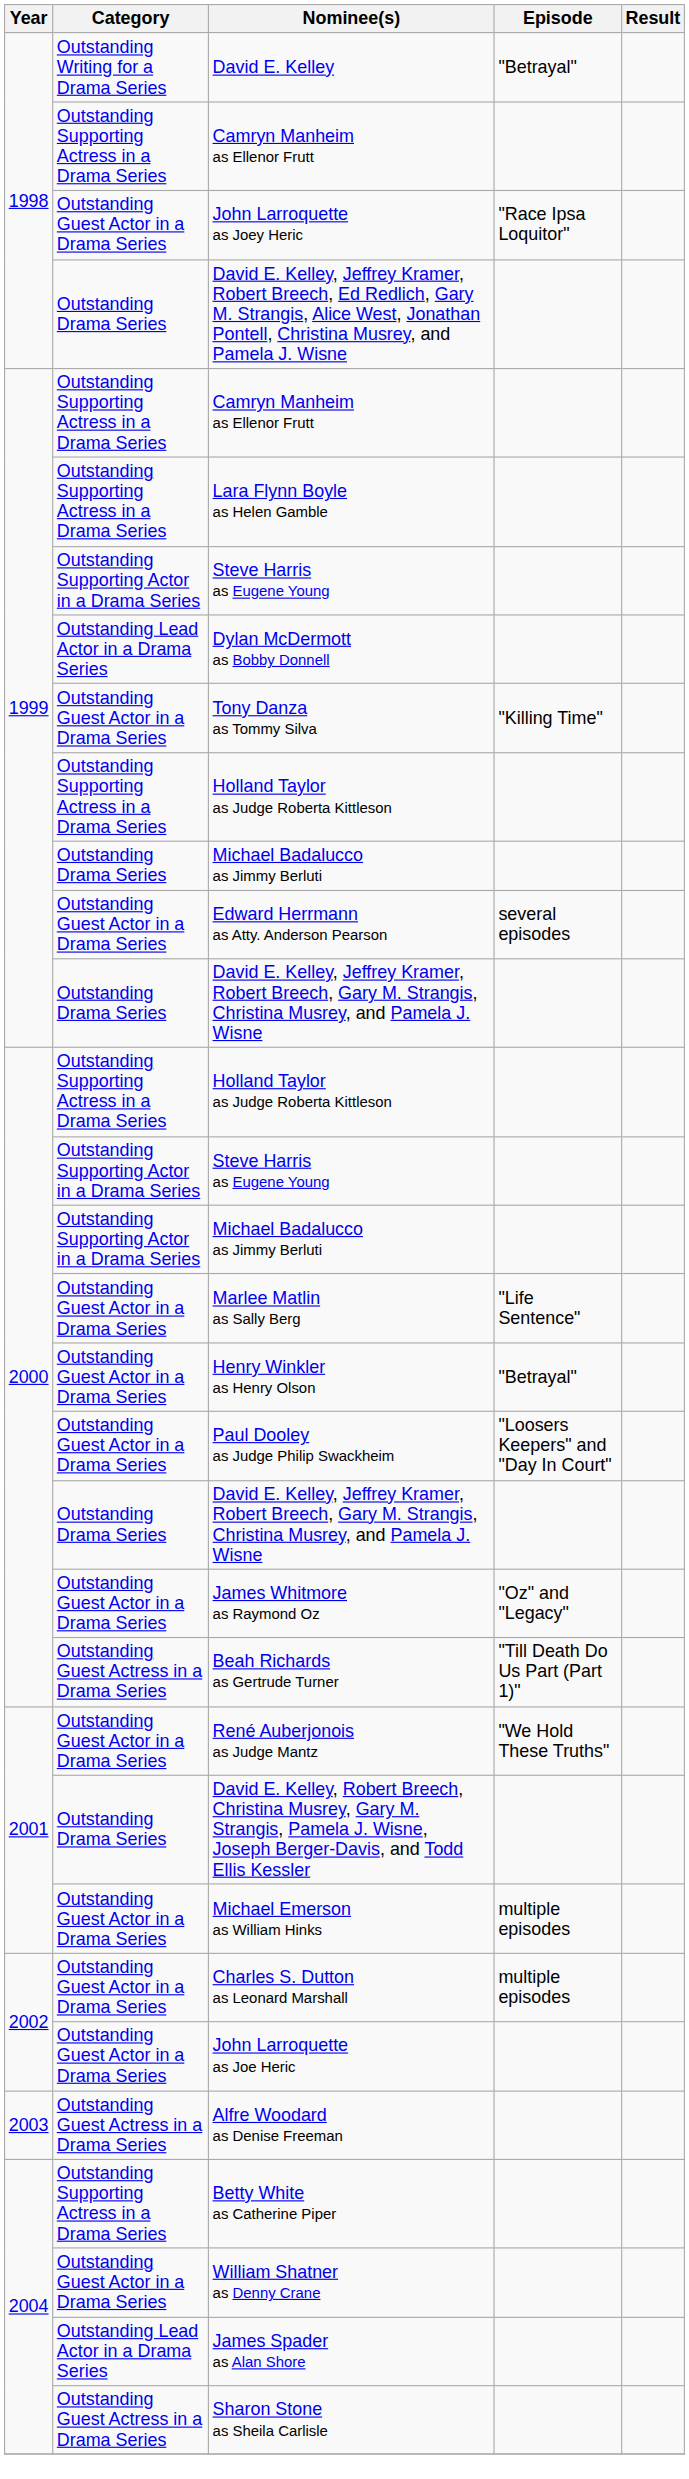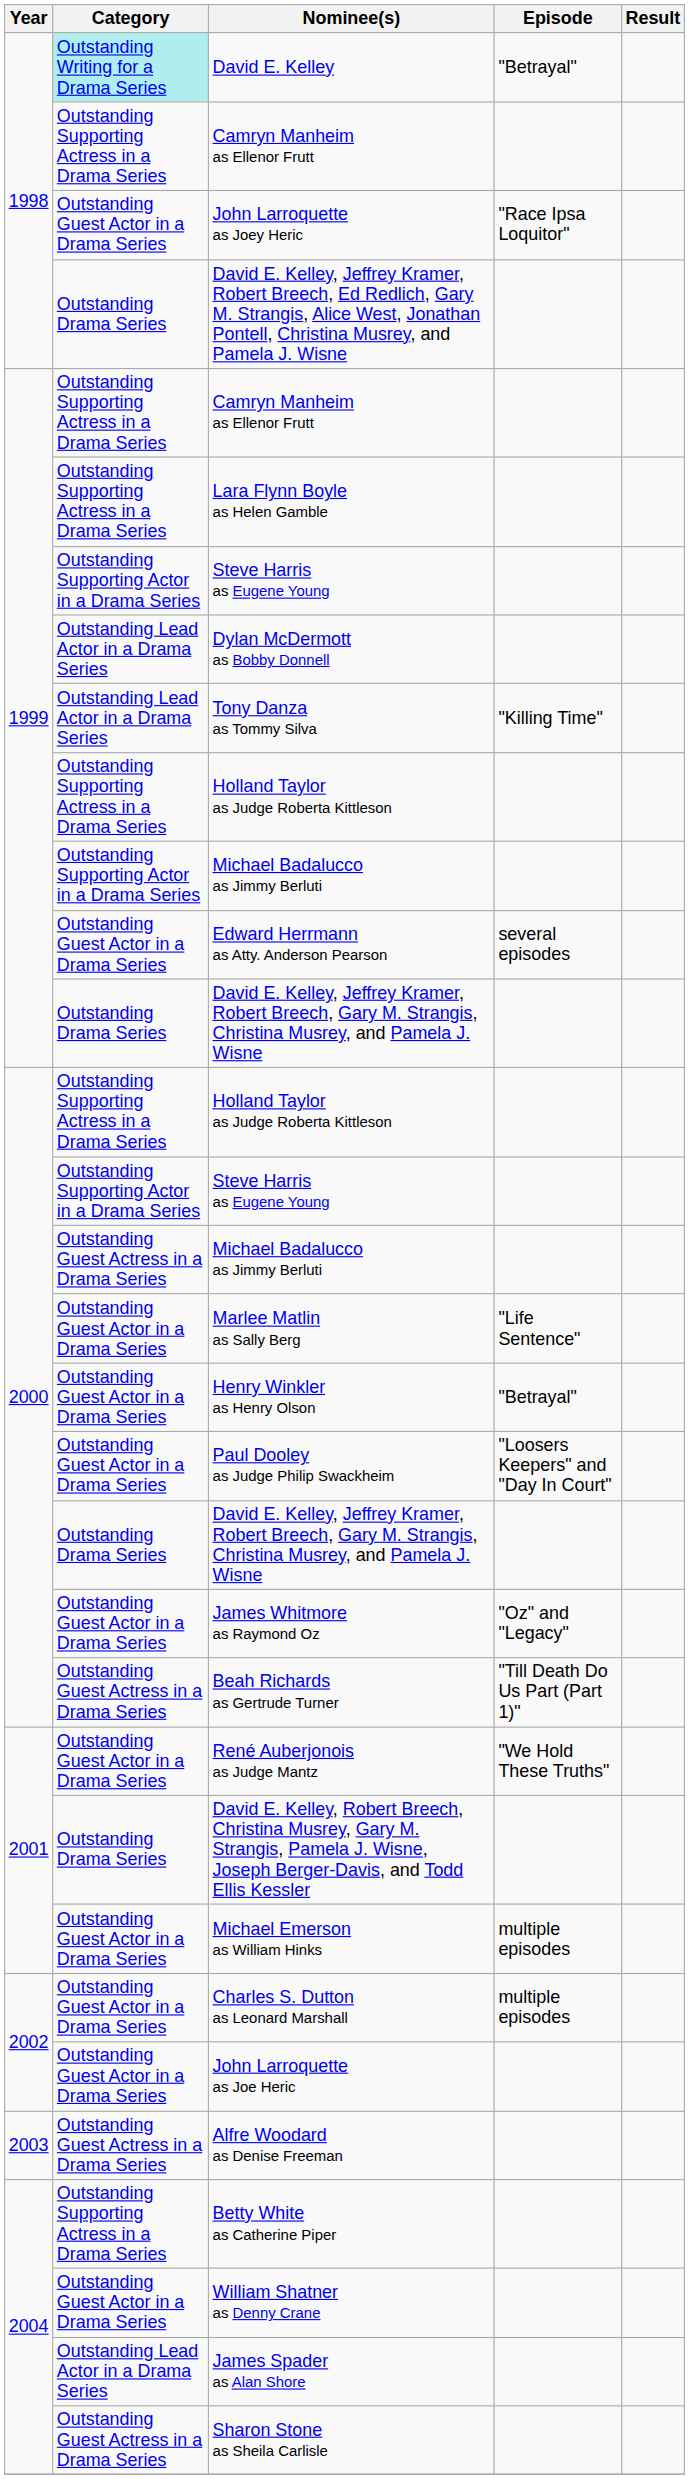David E. Kelley | Category: no background -> paleturquoise background
Tony Danza as Tommy Silva | Category: Outstanding Guest Actor in a Drama Series -> Outstanding Lead Actor in a Drama Series
1999 / Michael Badalucco as Jimmy Berluti | Category: Outstanding Drama Series -> Outstanding Supporting Actor in a Drama Series
2000 / Michael Badalucco as Jimmy Berluti | Category: Outstanding Supporting Actor in a Drama Series -> Outstanding Guest Actress in a Drama Series
